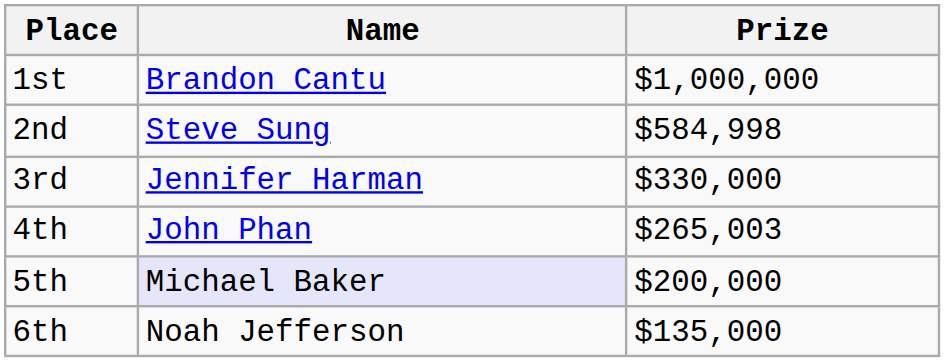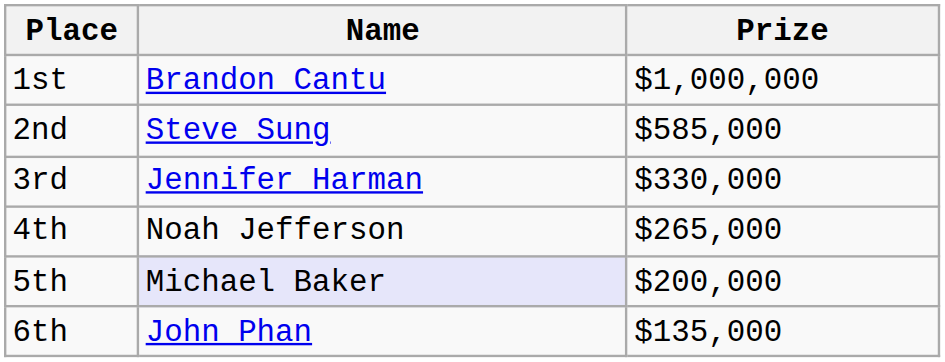2nd | Prize: $584,998 -> $585,000
4th | Name: John Phan -> Noah Jefferson
4th | Prize: $265,003 -> $265,000
6th | Name: Noah Jefferson -> John Phan
